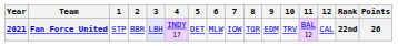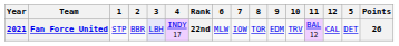columns swapped: 5 <-> Rank
